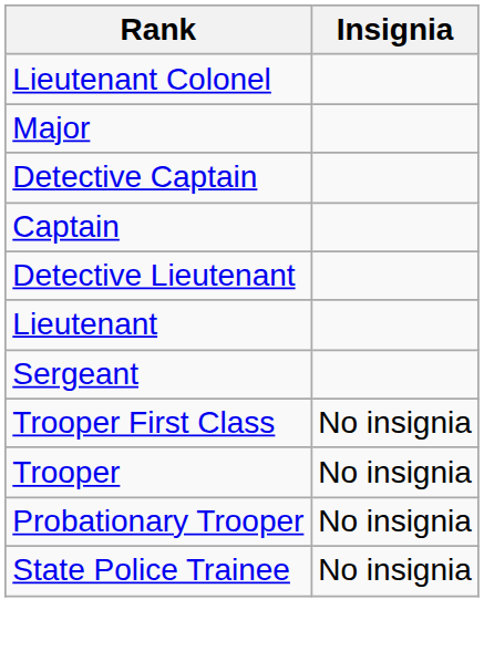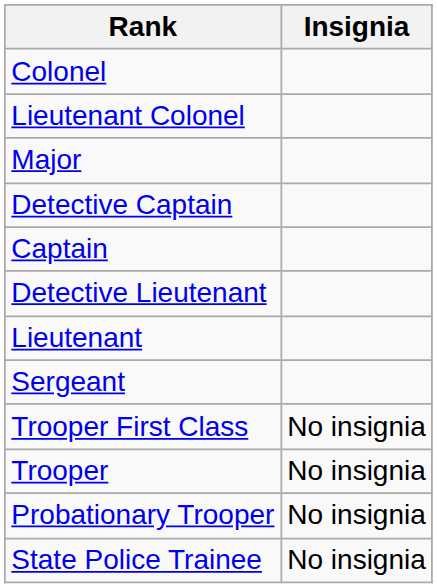+ row: Colonel
